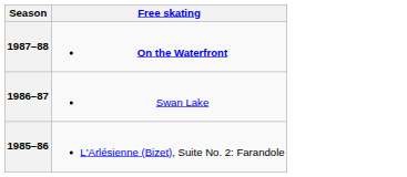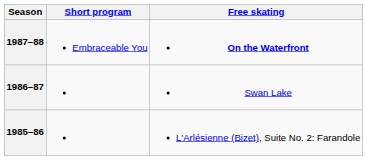+ column: Short program | Embraceable You
